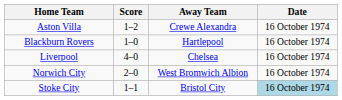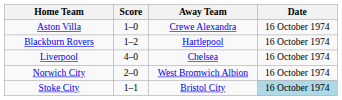Aston Villa | Score: 1–2 -> 1–0
Blackburn Rovers | Score: 1–0 -> 1–2
